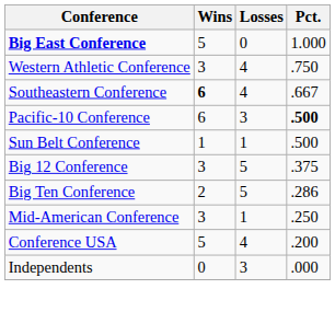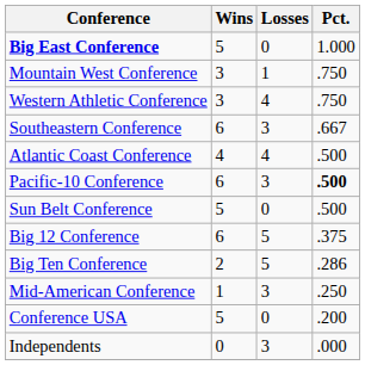+ row: Mountain West Conference | 3 | 1 | .750
Southeastern Conference | Wins: bold -> normal
Southeastern Conference | Losses: 4 -> 3
+ row: Atlantic Coast Conference | 4 | 4 | .500
Sun Belt Conference | Wins: 1 -> 5
Sun Belt Conference | Losses: 1 -> 0
Big 12 Conference | Wins: 3 -> 6
Mid-American Conference | Wins: 3 -> 1
Mid-American Conference | Losses: 1 -> 3
Conference USA | Losses: 4 -> 0
